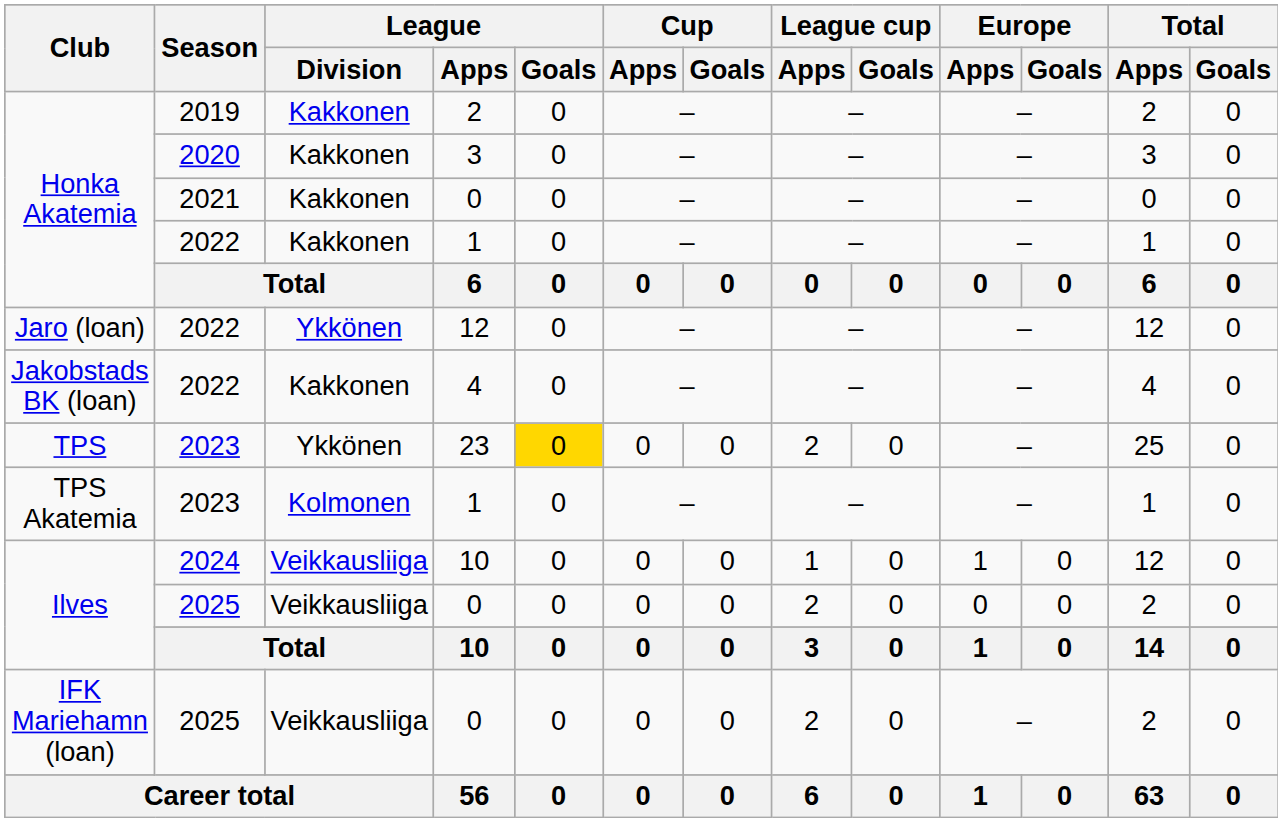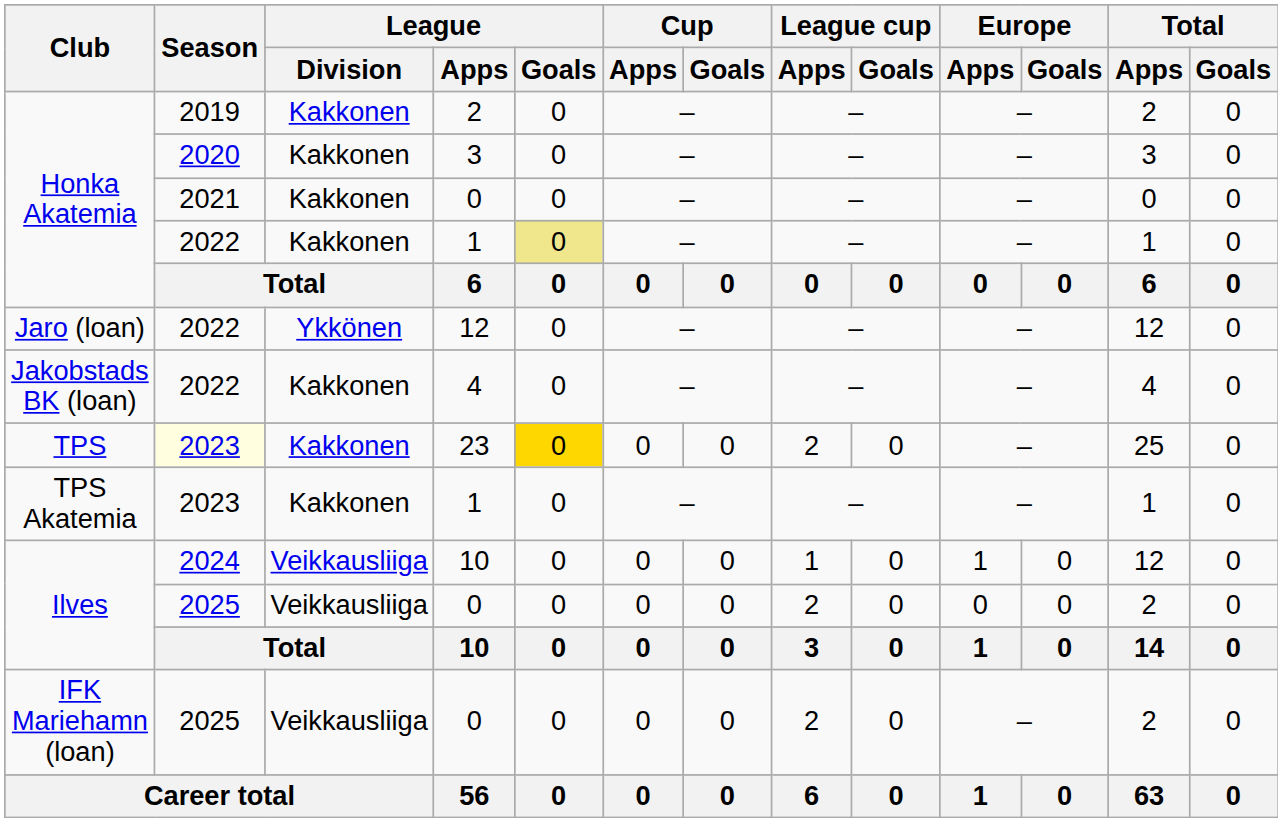Honka Akatemia / 1 | League / Goals: no background -> khaki background
23 | Season: no background -> lightyellow background
23 | League / Division: Ykkönen -> Kakkonen
TPS Akatemia / 1 | League / Division: Kolmonen -> Kakkonen
